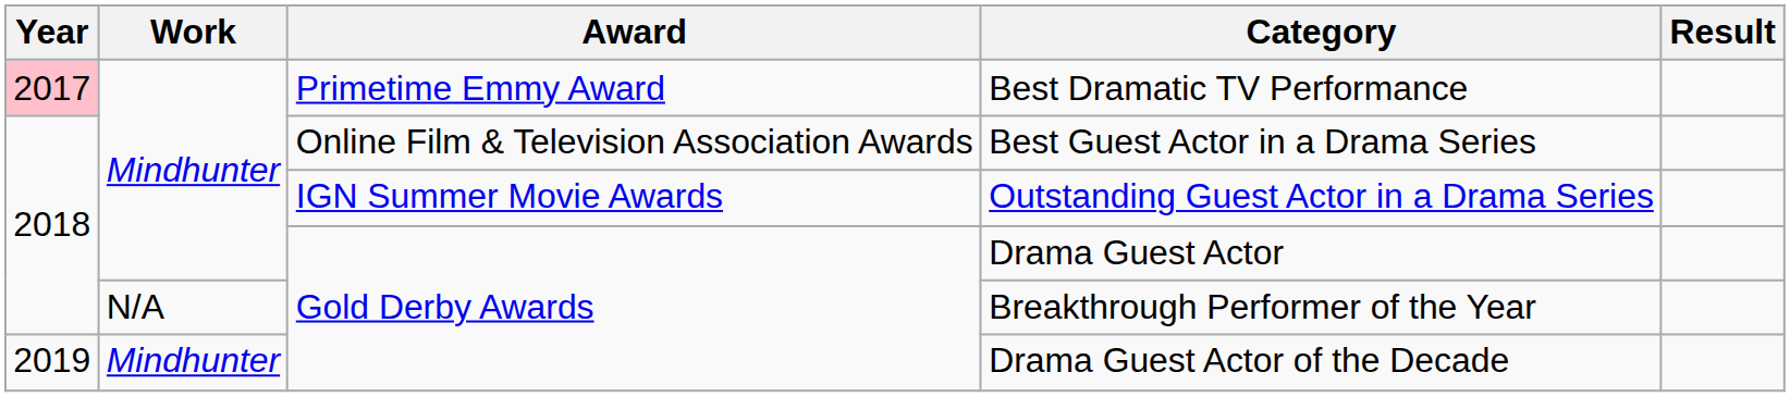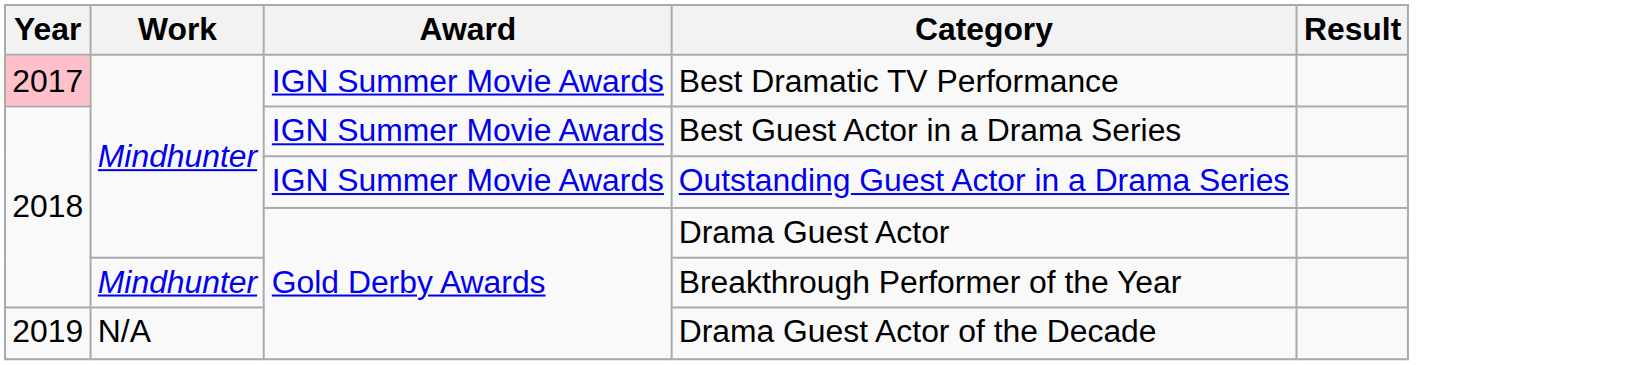Best Dramatic TV Performance | Award: Primetime Emmy Award -> IGN Summer Movie Awards
Best Guest Actor in a Drama Series | Award: Online Film & Television Association Awards -> IGN Summer Movie Awards
Breakthrough Performer of the Year | Work: N/A -> Mindhunter
Drama Guest Actor of the Decade | Work: Mindhunter -> N/A
